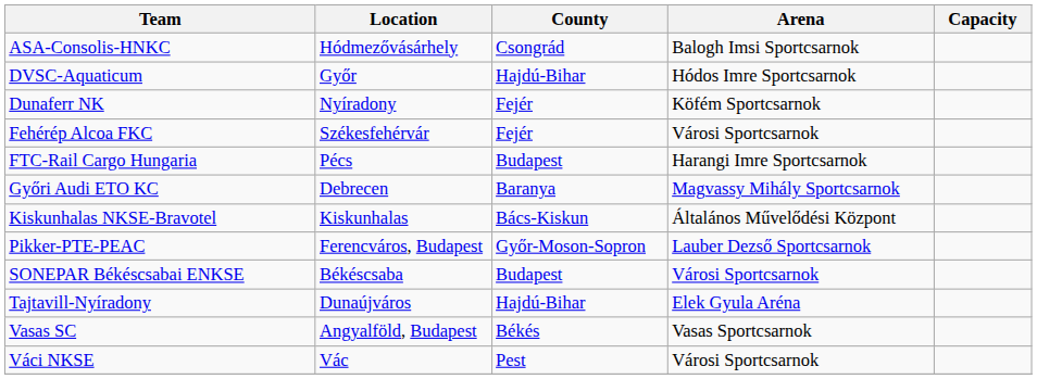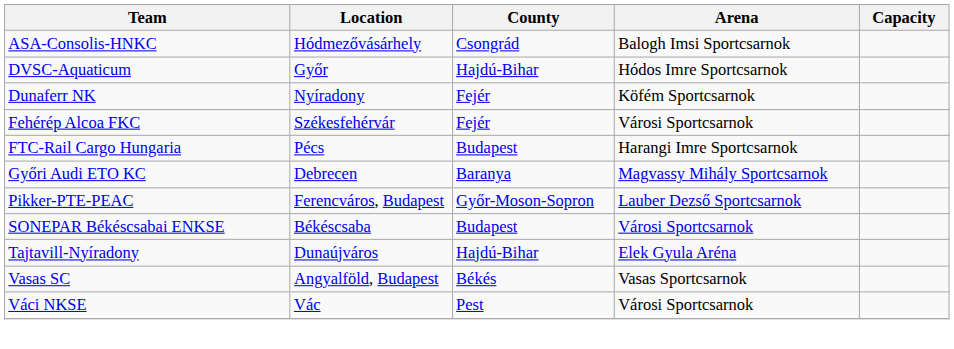- row: Kiskunhalas NKSE-Bravotel | Kiskunhalas | Bács-Kiskun | Általános Művelődési Központ
